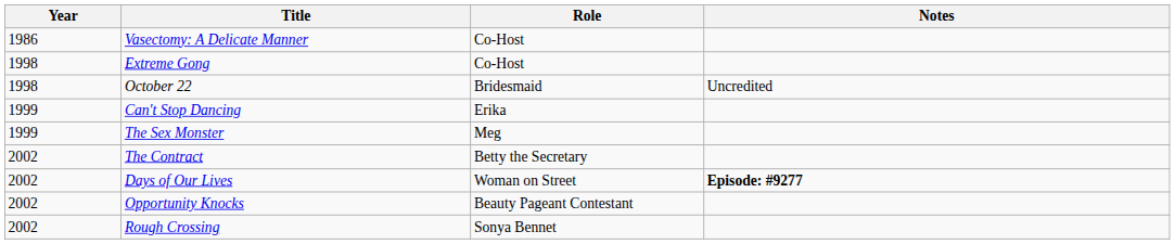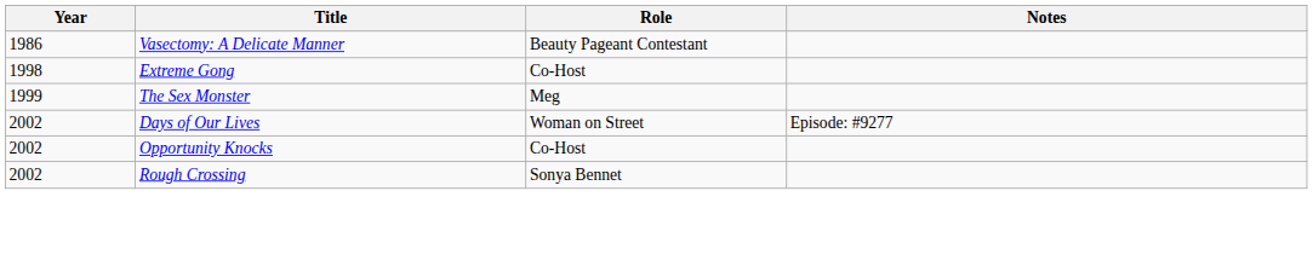Vasectomy: A Delicate Manner | Role: Co-Host -> Beauty Pageant Contestant
- row: 1998 | October 22 | Bridesmaid | Uncredited
- row: 1999 | Can't Stop Dancing | Erika
- row: 2002 | The Contract | Betty the Secretary
Days of Our Lives | Notes: bold -> normal
Opportunity Knocks | Role: Beauty Pageant Contestant -> Co-Host
